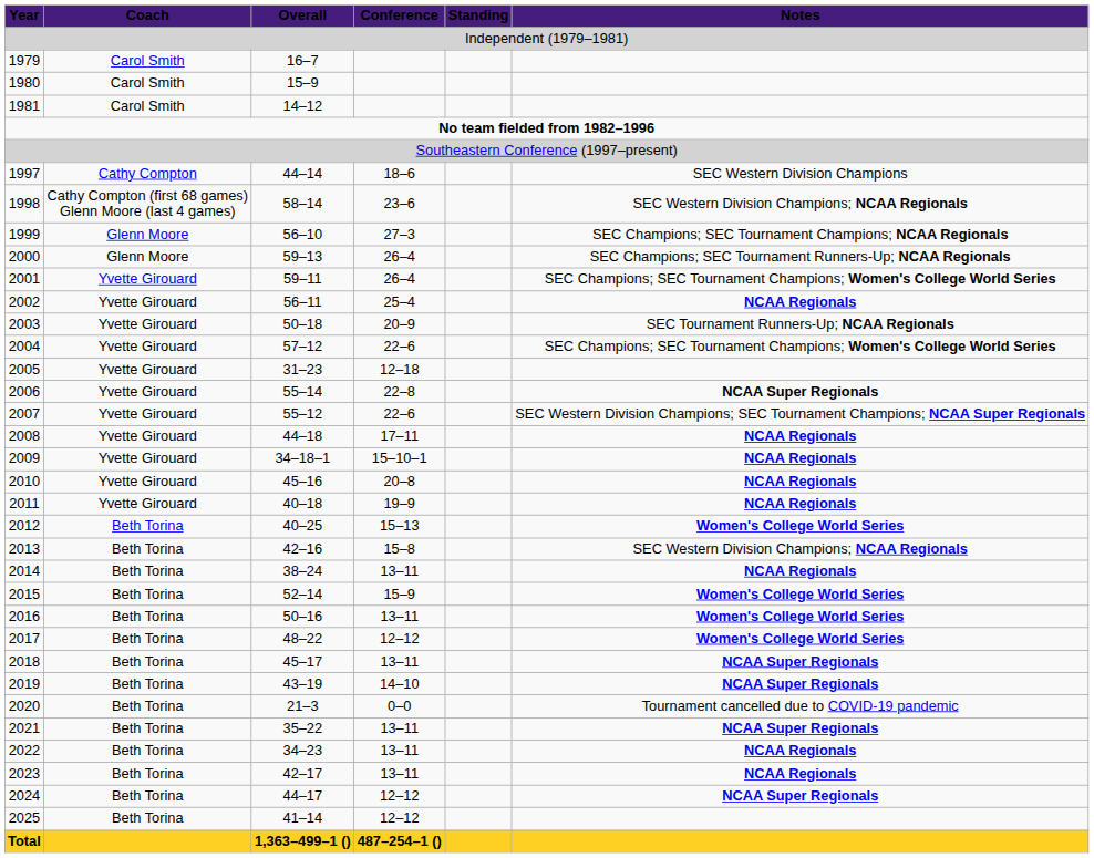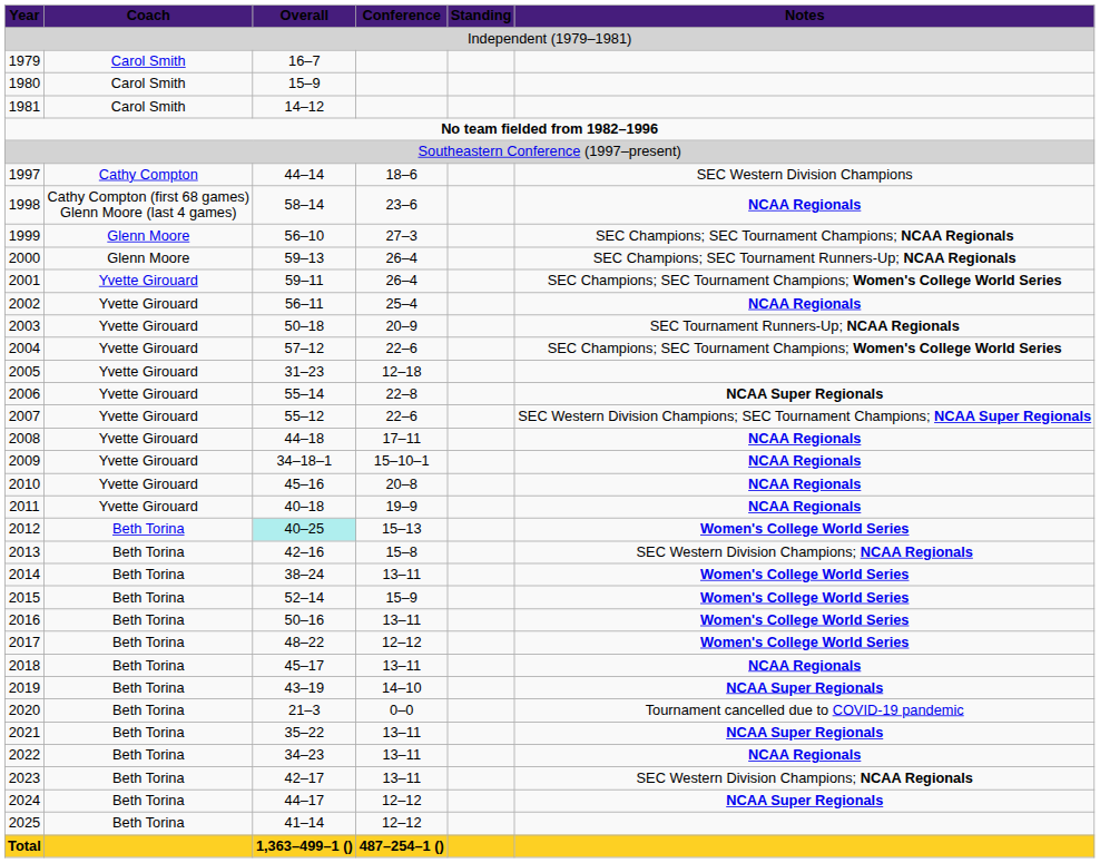1998 | Notes: SEC Western Division Champions; NCAA Regionals -> NCAA Regionals
2012 | Overall: no background -> paleturquoise background
2014 | Notes: NCAA Regionals -> Women's College World Series
2018 | Notes: NCAA Super Regionals -> NCAA Regionals
2023 | Notes: NCAA Regionals -> SEC Western Division Champions; NCAA Regionals
